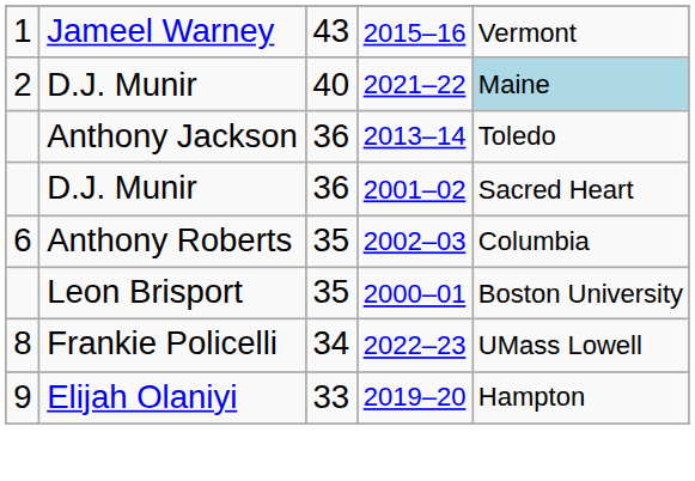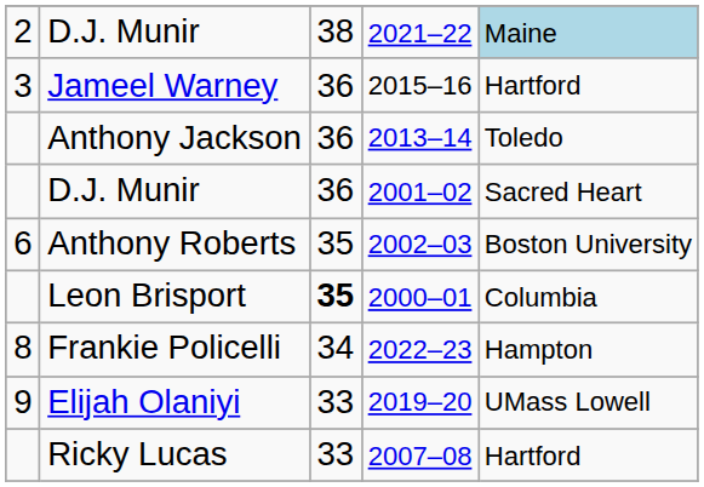- row: 1 | Jameel Warney | 43 | 2015–16 | Vermont
2021–22 | column 3: 40 -> 38
+ row: 3 | Jameel Warney | 36 | 2015–16 | Hartford
2002–03 | column 5: Columbia -> Boston University
2000–01 | column 3: normal -> bold
2000–01 | column 5: Boston University -> Columbia
2022–23 | column 5: UMass Lowell -> Hampton
2019–20 | column 5: Hampton -> UMass Lowell
+ row: Ricky Lucas | 33 | 2007–08 | Hartford
